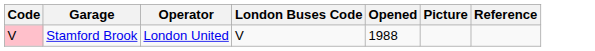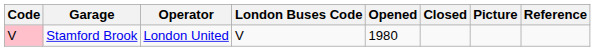+ column: Closed
Stamford Brook | Opened: 1988 -> 1980
